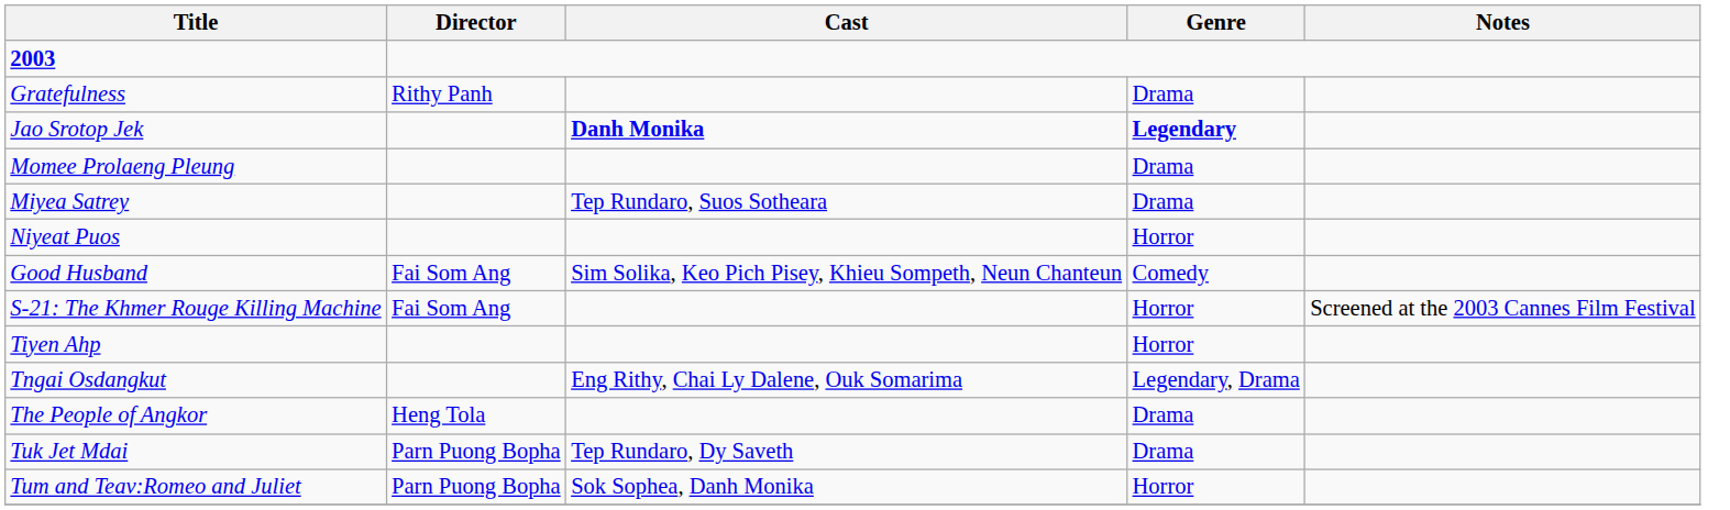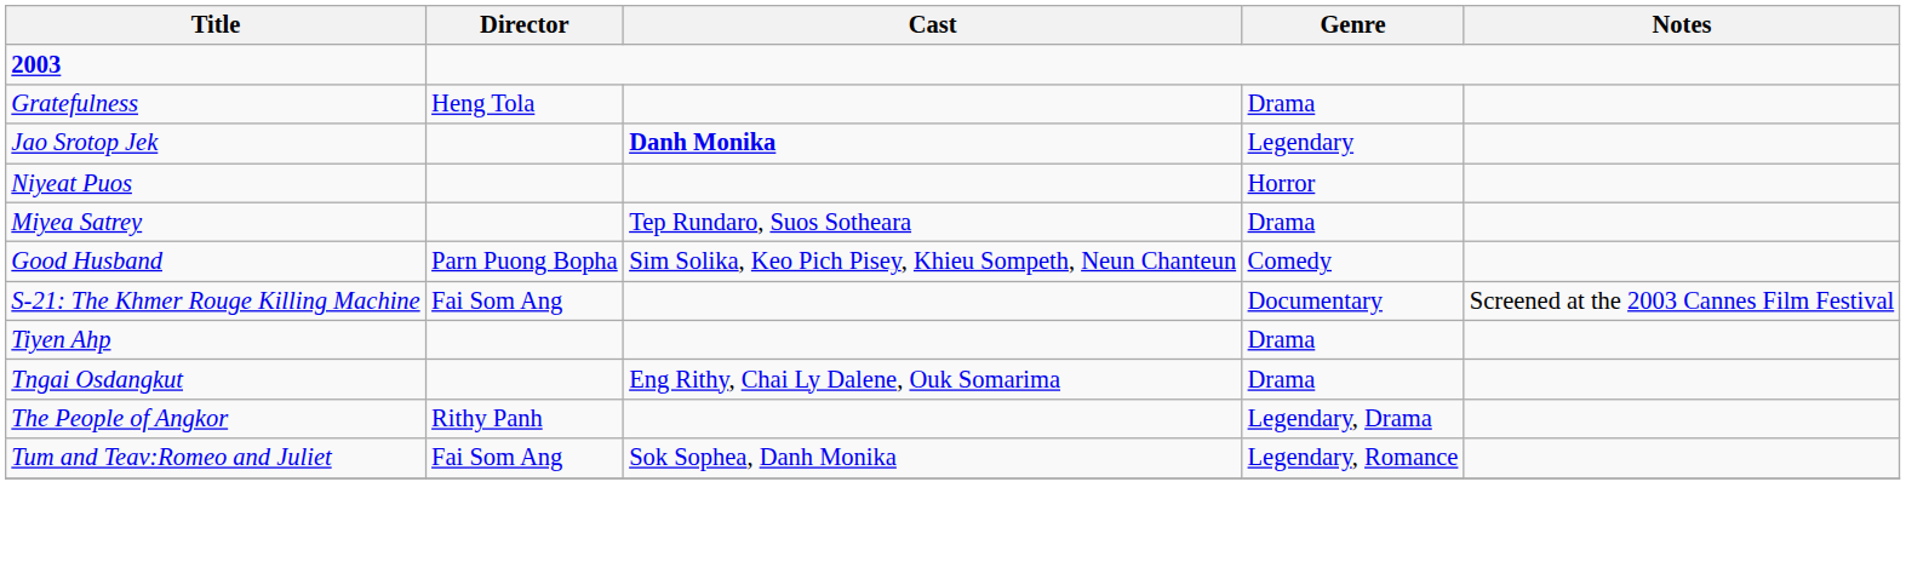Gratefulness | Director: Rithy Panh -> Heng Tola
Jao Srotop Jek | Genre: bold -> normal
- row: Momee Prolaeng Pleung | Drama
rows swapped: Miyea Satrey <-> Niyeat Puos
Good Husband | Director: Fai Som Ang -> Parn Puong Bopha
S-21: The Khmer Rouge Killing Machine | Genre: Horror -> Documentary
Tiyen Ahp | Genre: Horror -> Drama
Tngai Osdangkut | Genre: Legendary, Drama -> Drama
The People of Angkor | Director: Heng Tola -> Rithy Panh
The People of Angkor | Genre: Drama -> Legendary, Drama
- row: Tuk Jet Mdai | Parn Puong Bopha | Tep Rundaro, Dy Saveth | Drama
Tum and Teav:Romeo and Juliet | Director: Parn Puong Bopha -> Fai Som Ang
Tum and Teav:Romeo and Juliet | Genre: Horror -> Legendary, Romance
